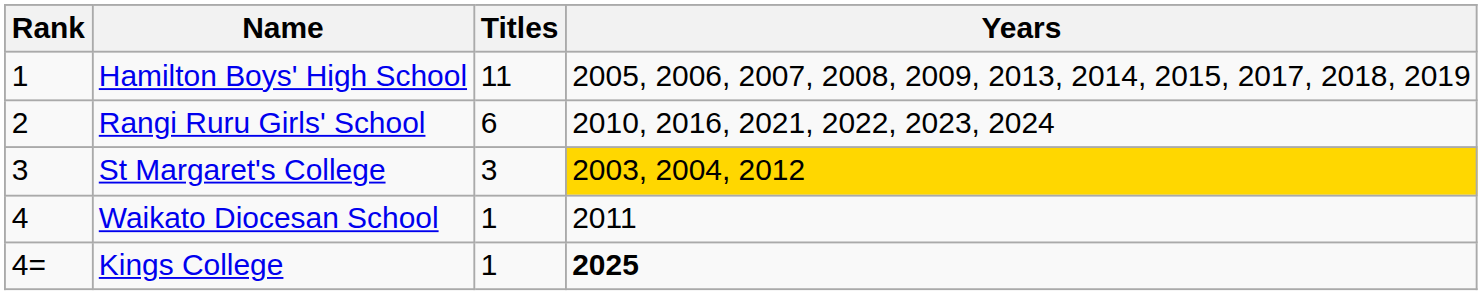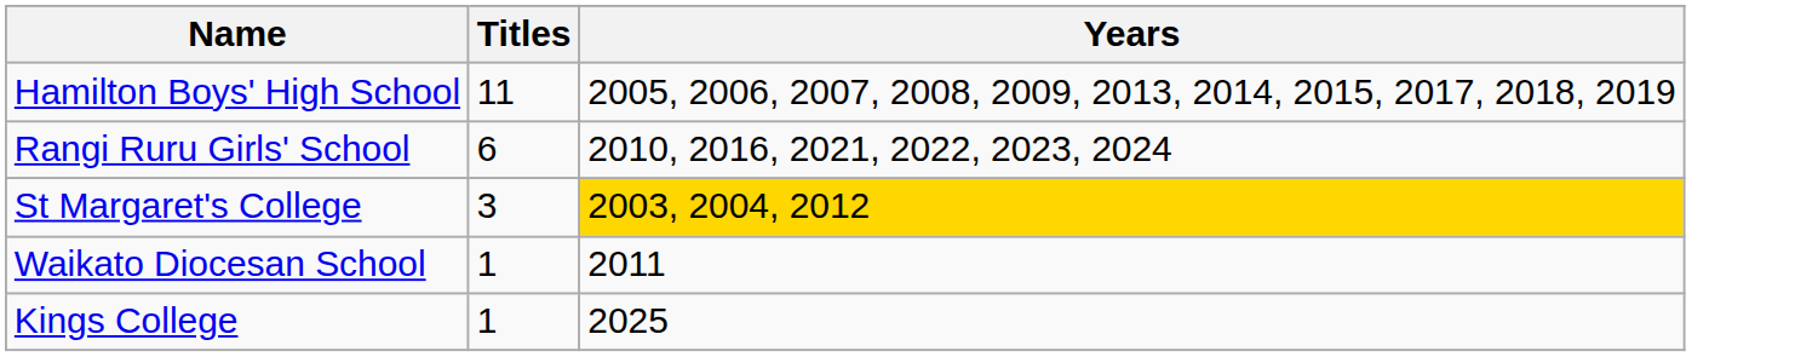- column: Rank | 1 | 2 | 3 | 4 | 4=
Kings College | Years: bold -> normal
